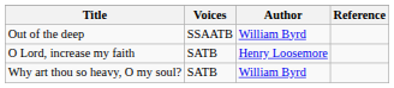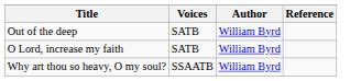Out of the deep | Voices: SSAATB -> SATB
O Lord, increase my faith | Author: Henry Loosemore -> William Byrd
Why art thou so heavy, O my soul? | Voices: SATB -> SSAATB
